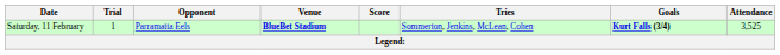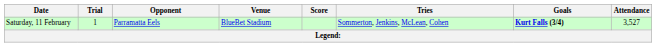Saturday, 11 February | Venue: bold -> normal
Saturday, 11 February | Attendance: 3,525 -> 3,527
